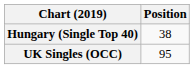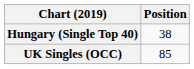UK Singles (OCC) | Position: 95 -> 85
